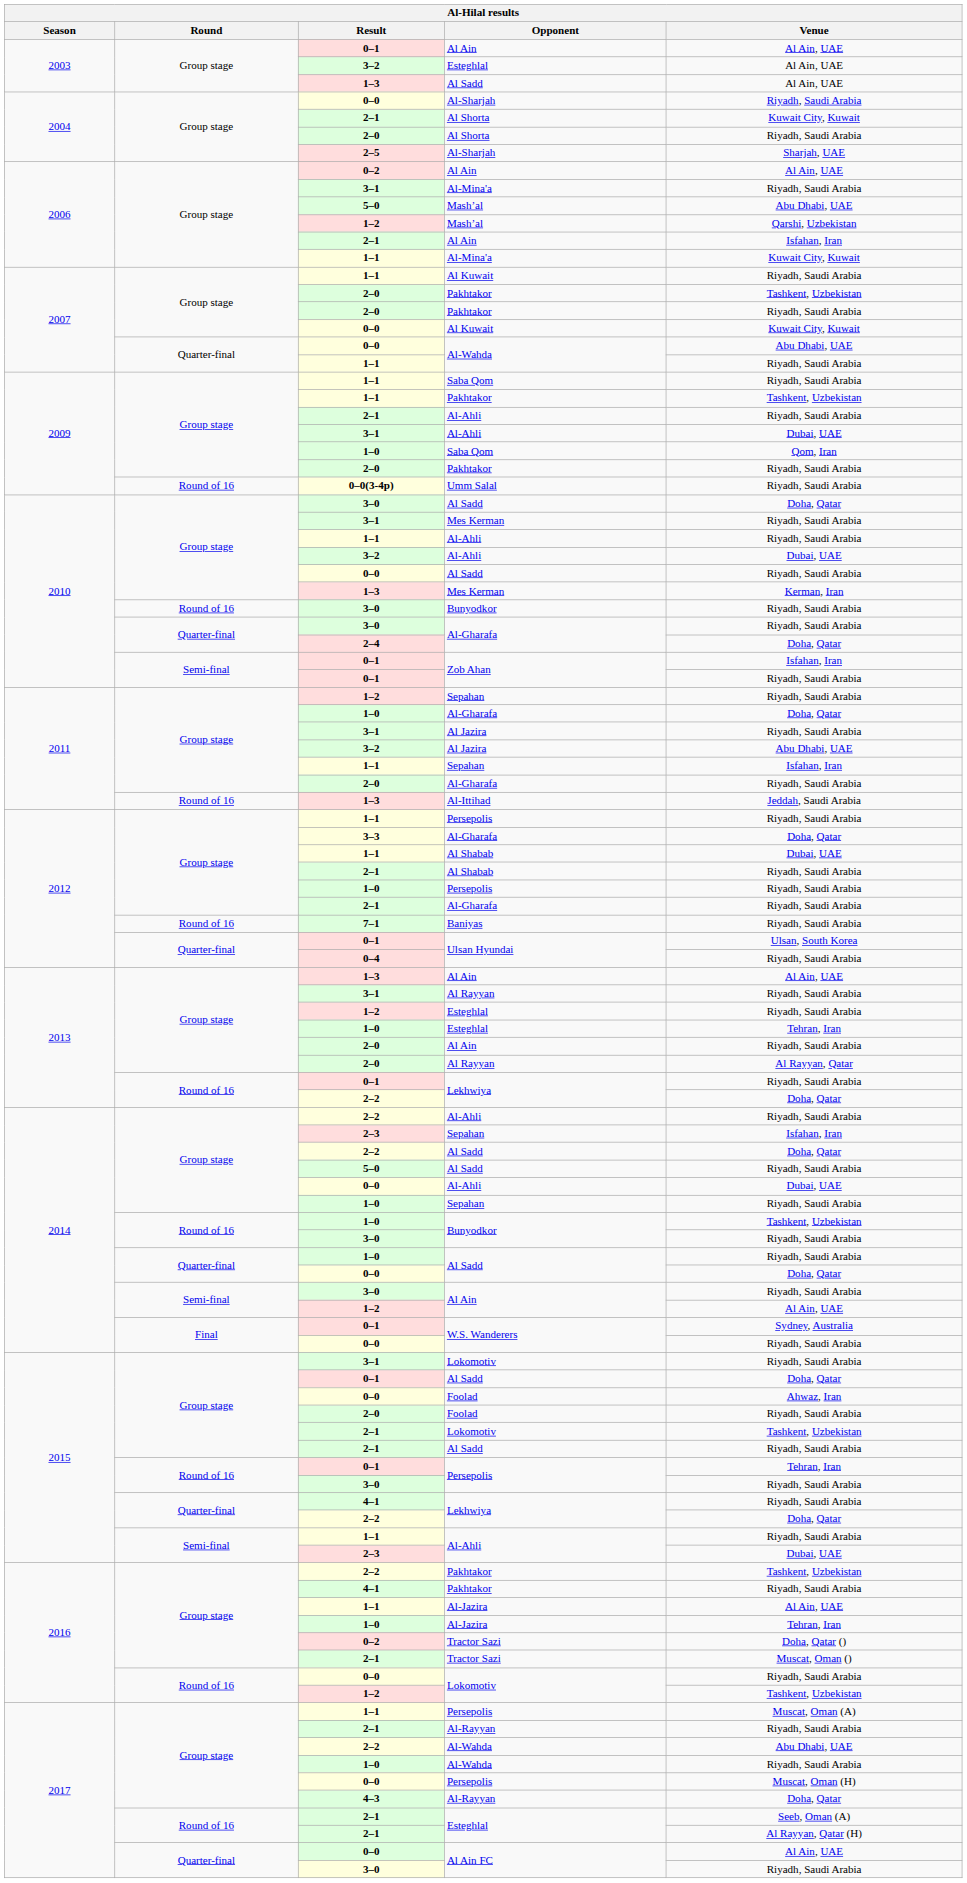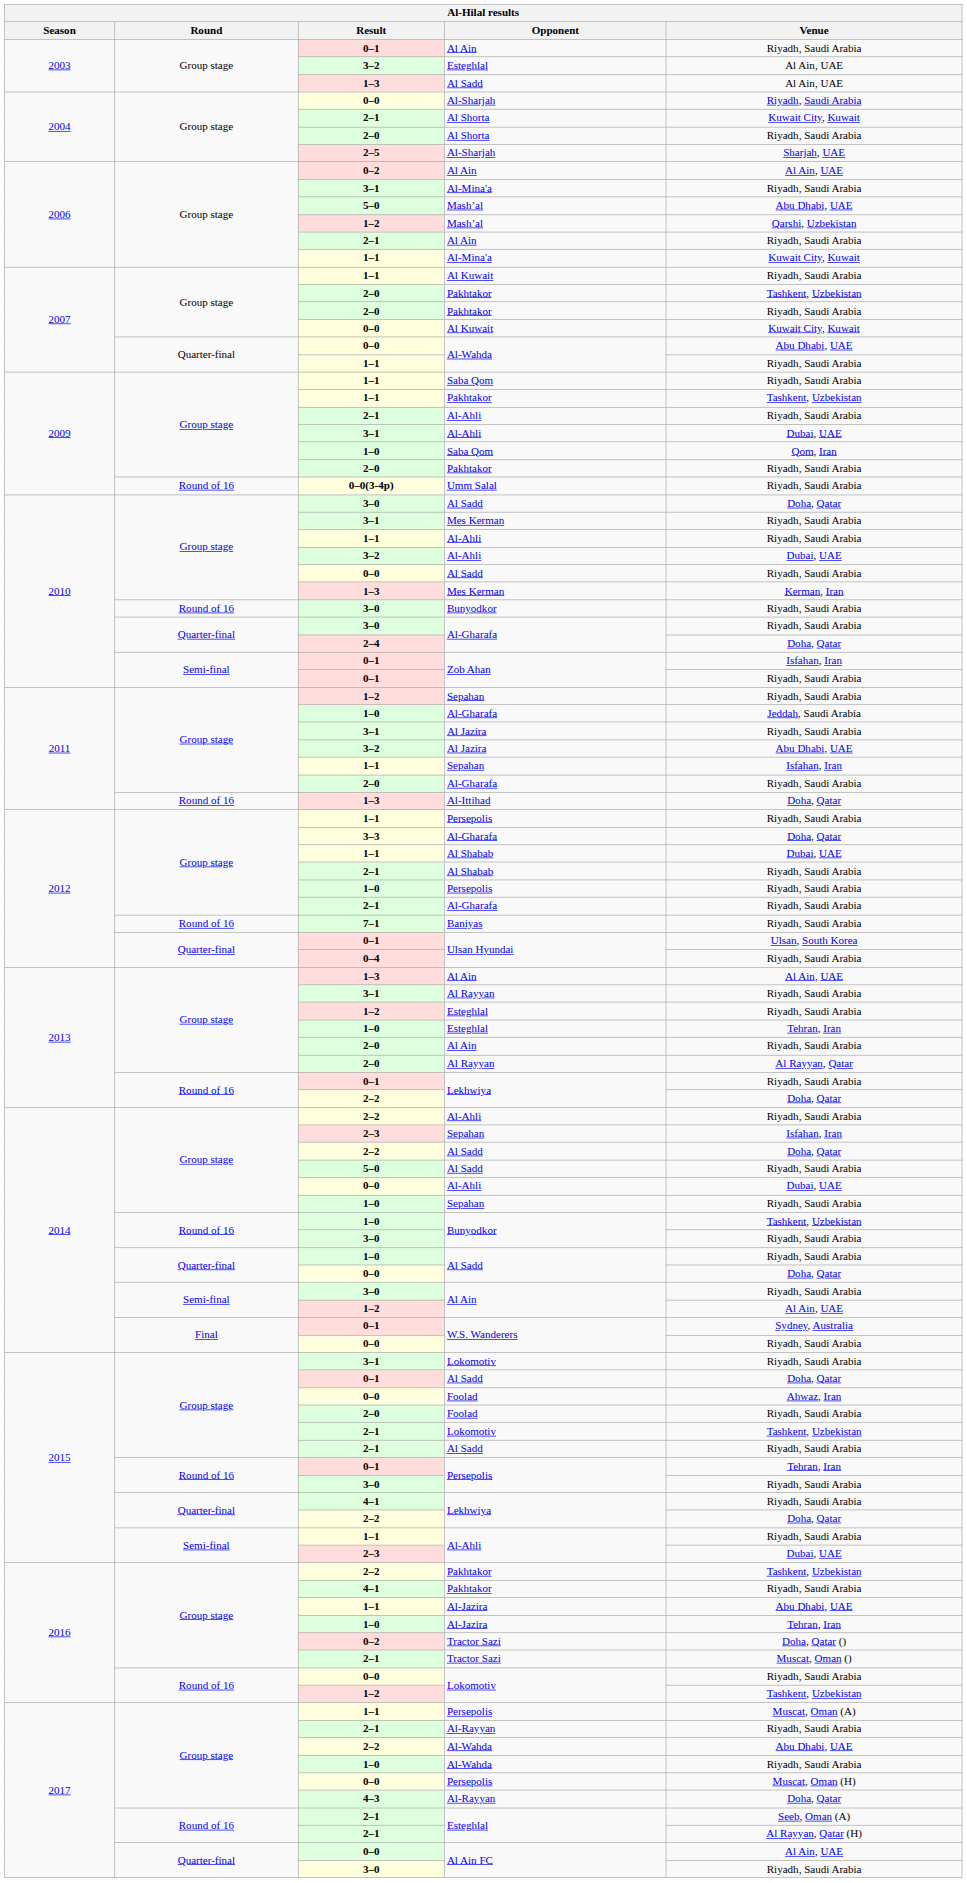0–1 / Al Ain | Venue: Al Ain, UAE -> Riyadh, Saudi Arabia
2–1 / Al Ain | Venue: Isfahan, Iran -> Riyadh, Saudi Arabia
1–0 / Al-Gharafa | Venue: Doha, Qatar -> Jeddah, Saudi Arabia
Al-Ittihad | Venue: Jeddah, Saudi Arabia -> Doha, Qatar
1–1 / Al-Jazira | Venue: Al Ain, UAE -> Abu Dhabi, UAE
